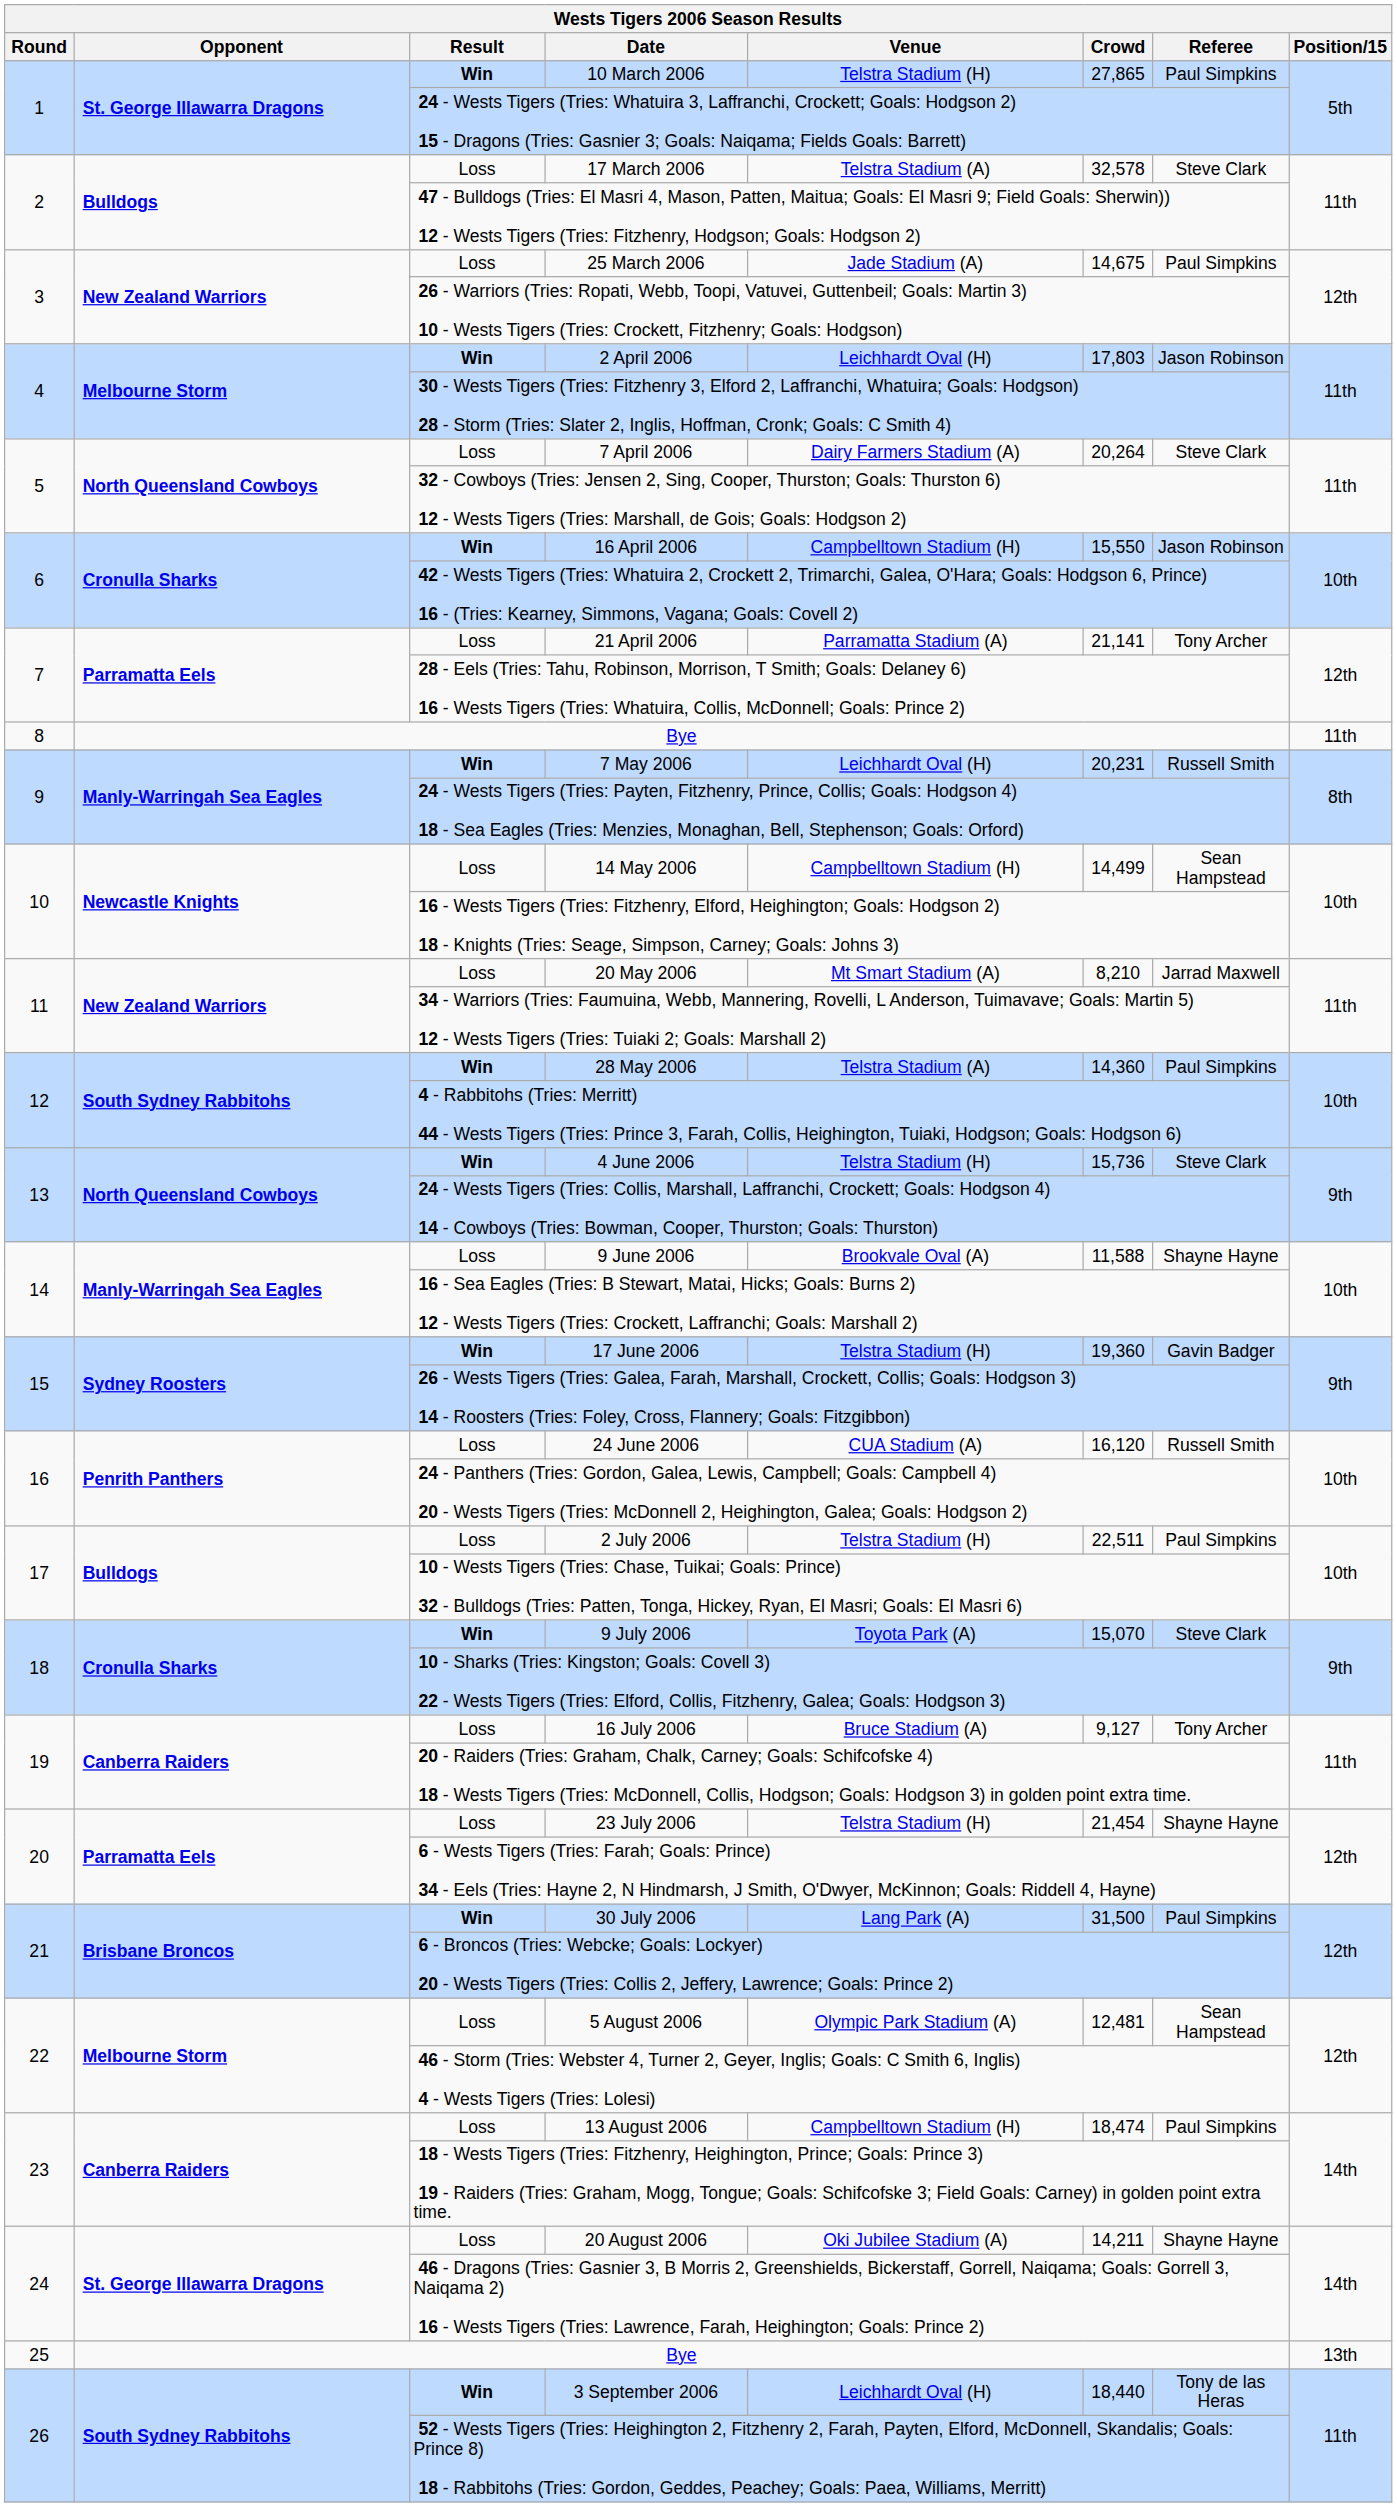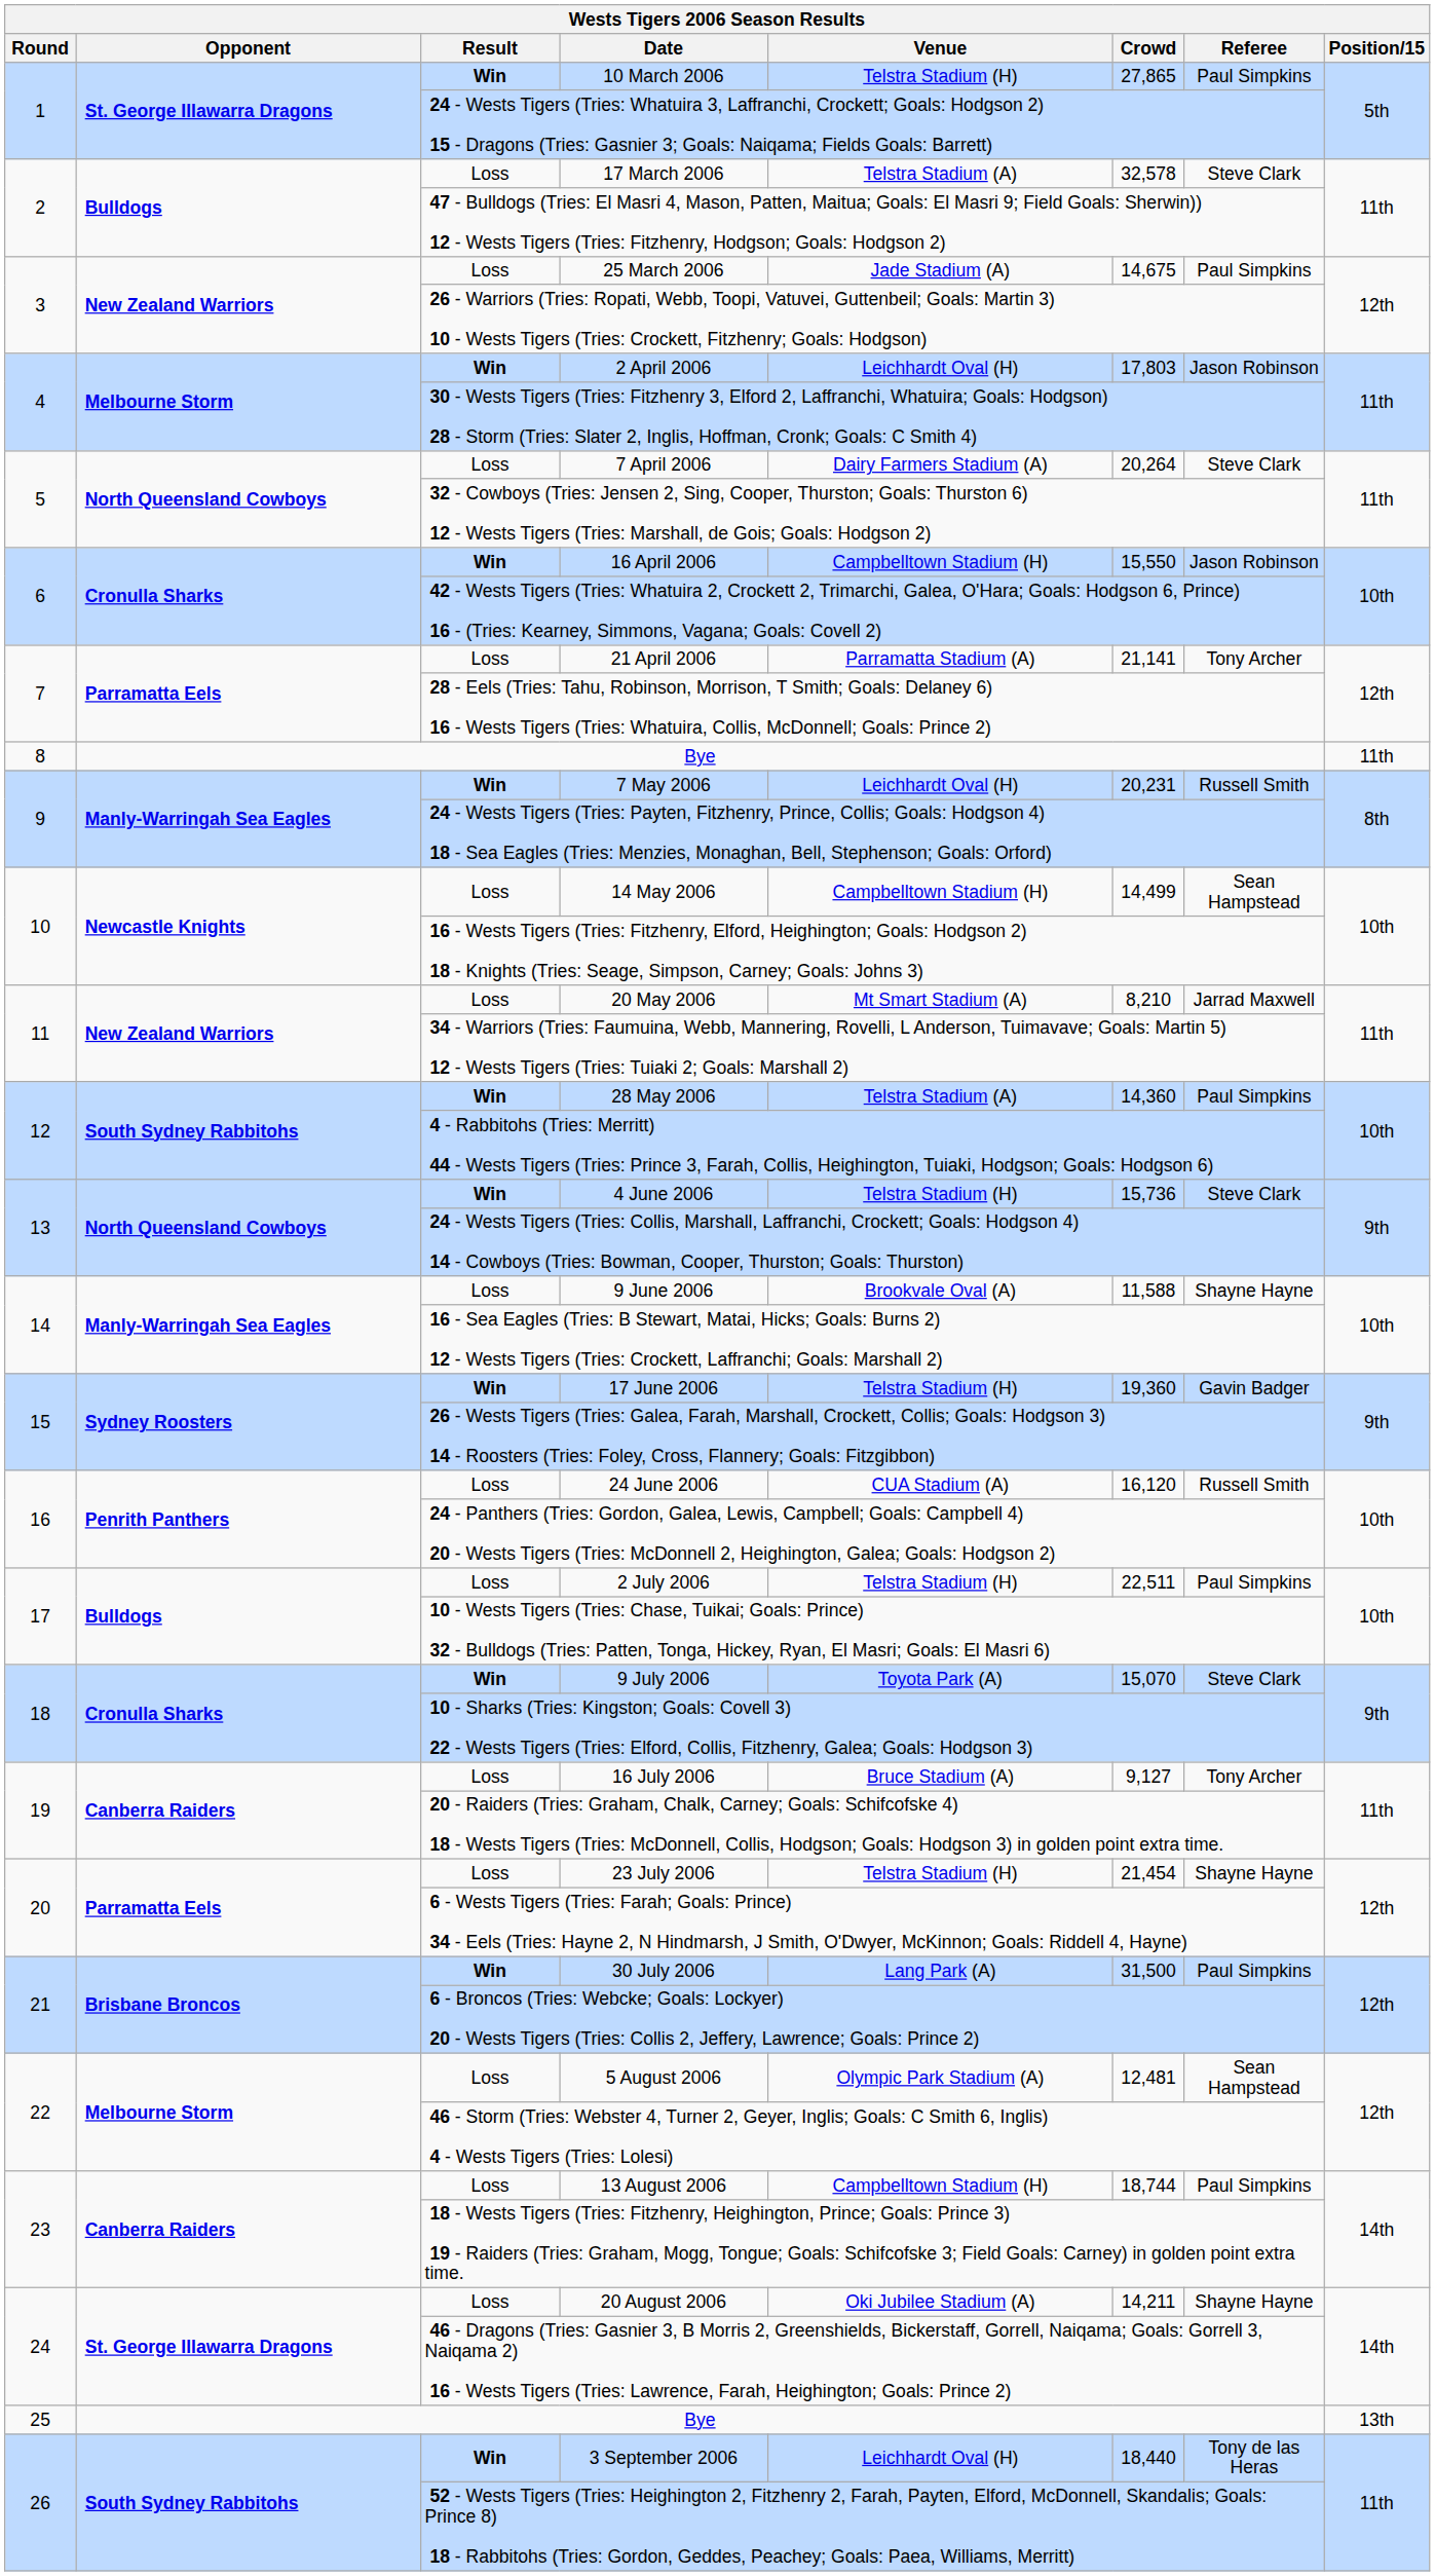13 August 2006 | Crowd: 18,474 -> 18,744
